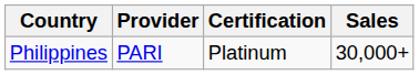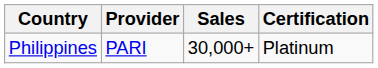columns swapped: Certification <-> Sales
